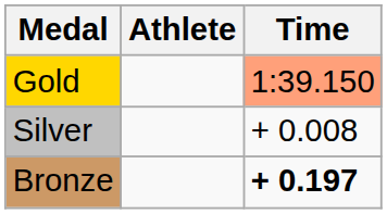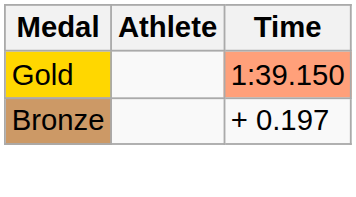- row: Silver | + 0.008
Bronze | Time: bold -> normal
